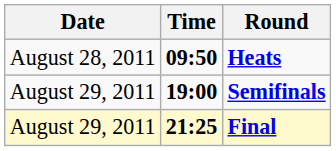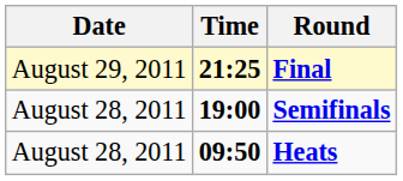rows swapped: Heats <-> Final
Semifinals | Date: August 29, 2011 -> August 28, 2011
